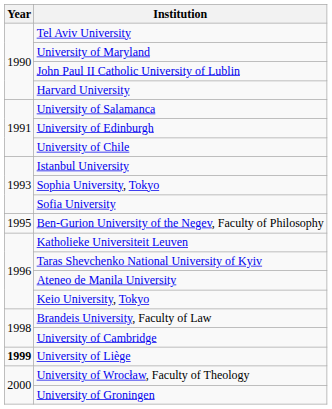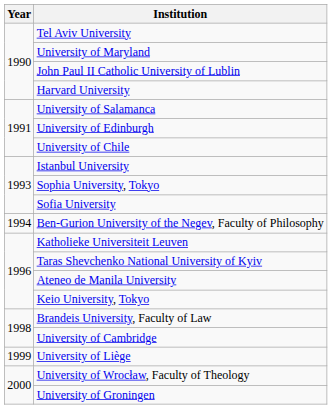Ben-Gurion University of the Negev, Faculty of Philosophy | Year: 1995 -> 1994
University of Liège | Year: bold -> normal
